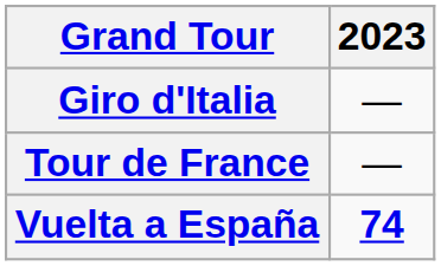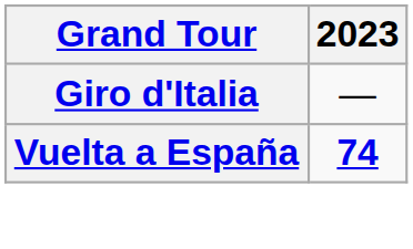- row: Tour de France | —
